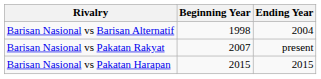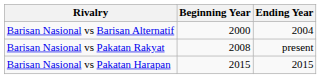Barisan Nasional vs Barisan Alternatif | Beginning Year: 1998 -> 2000
Barisan Nasional vs Pakatan Rakyat | Beginning Year: 2007 -> 2008
